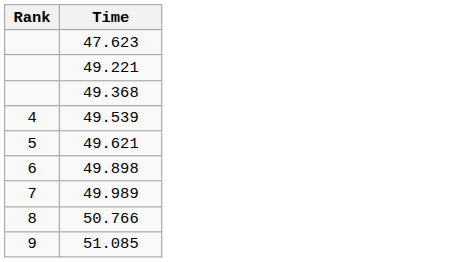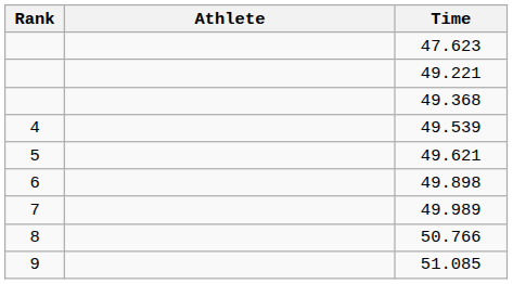+ column: Athlete
